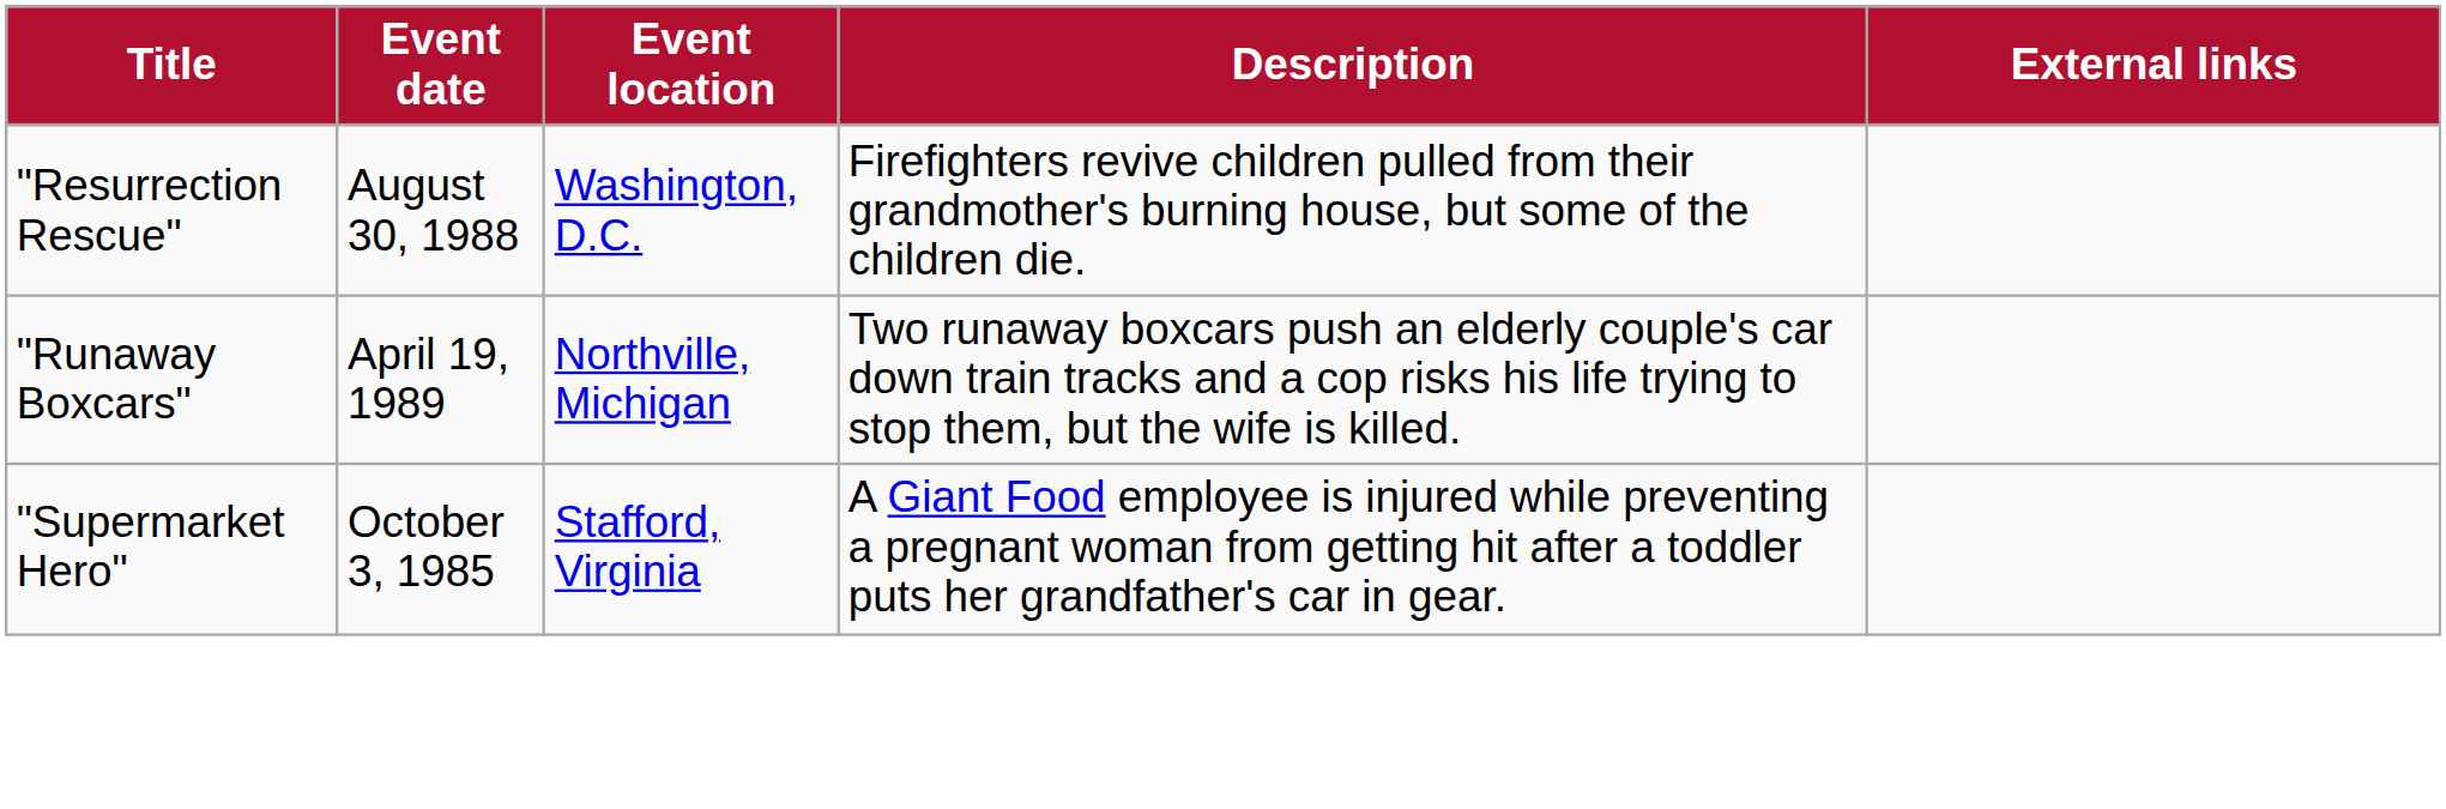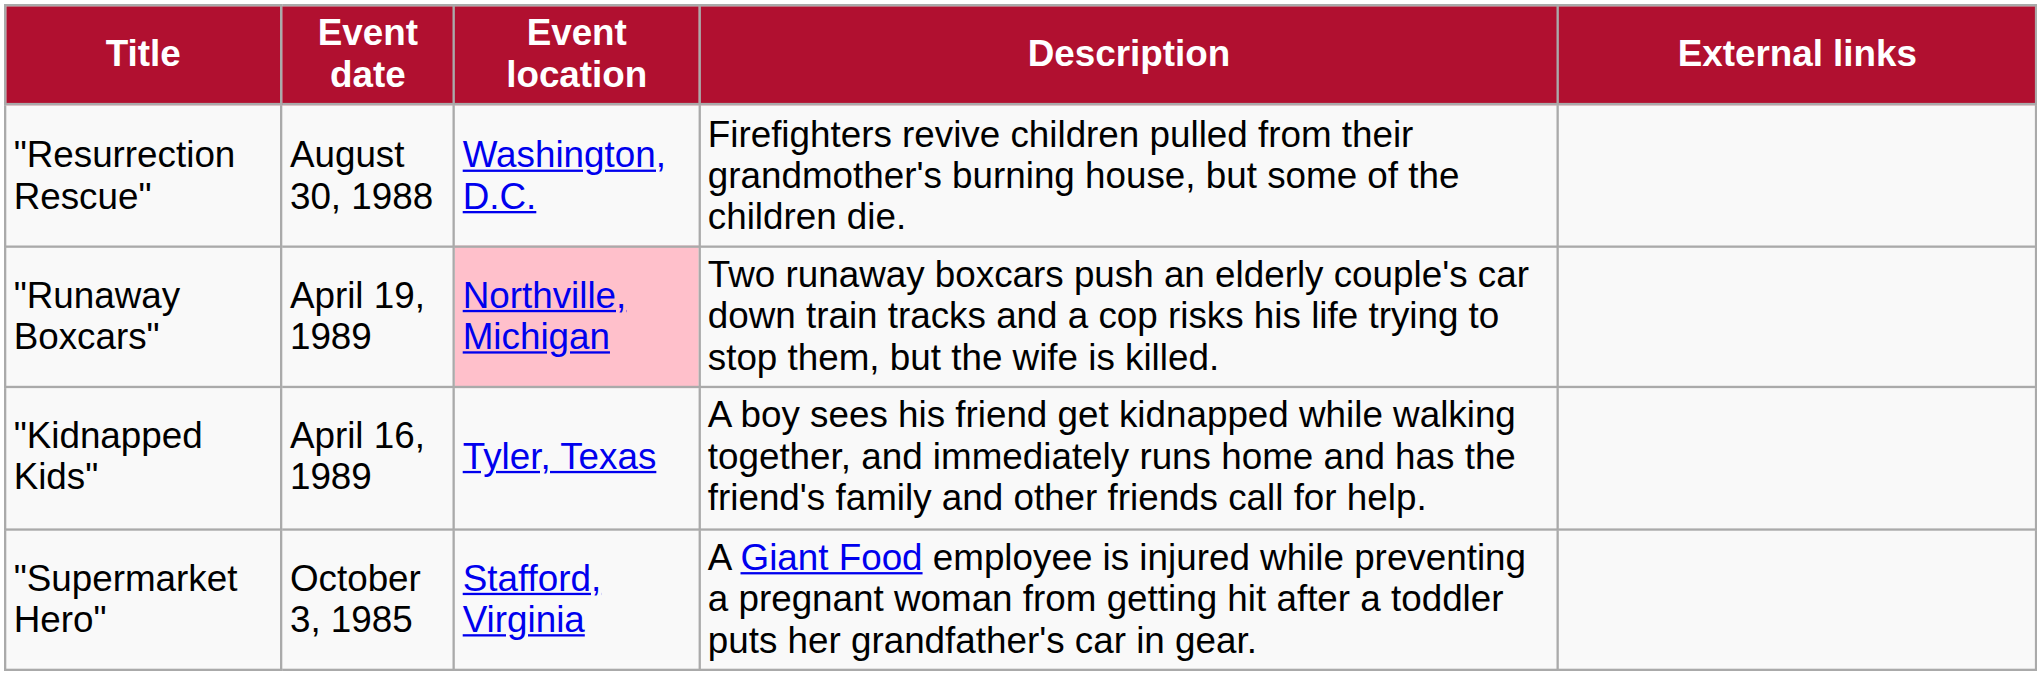"Runaway Boxcars" | Event location: no background -> pink background
+ row: "Kidnapped Kids" | April 16, 1989 | Tyler, Texas | A boy sees his friend get kidnapped while walking together, and immediately runs home and has the friend's family and other friends call for help.
